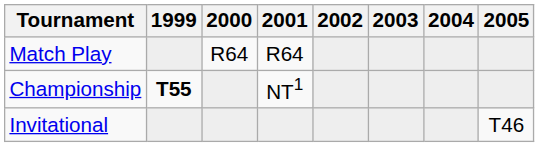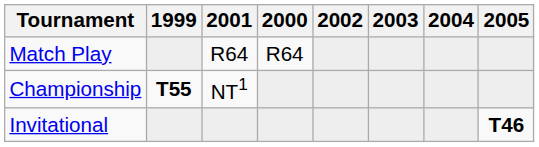columns swapped: 2000 <-> 2001
Invitational | 2005: normal -> bold
